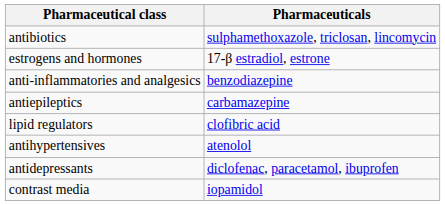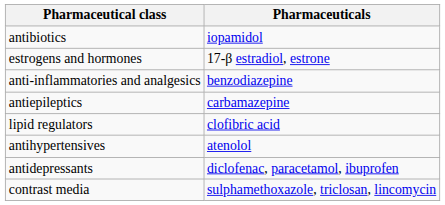antibiotics | Pharmaceuticals: sulphamethoxazole, triclosan, lincomycin -> iopamidol
contrast media | Pharmaceuticals: iopamidol -> sulphamethoxazole, triclosan, lincomycin
